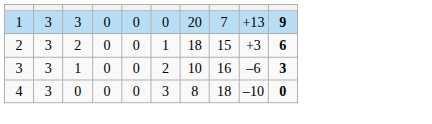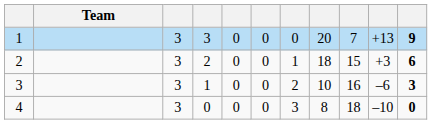+ column: Team
